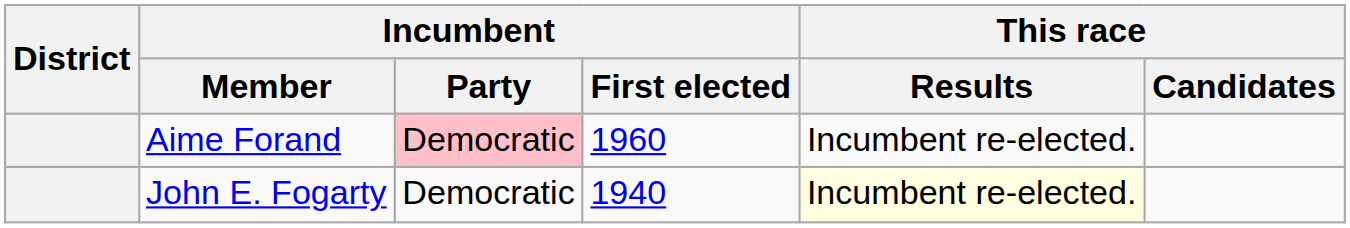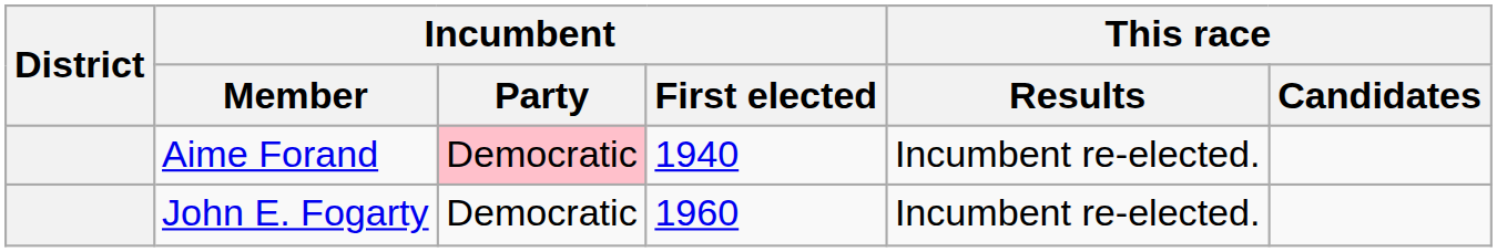Aime Forand | Incumbent / First elected: 1960 -> 1940
John E. Fogarty | Incumbent / First elected: 1940 -> 1960
John E. Fogarty | This race / Results: lightyellow background -> no background
